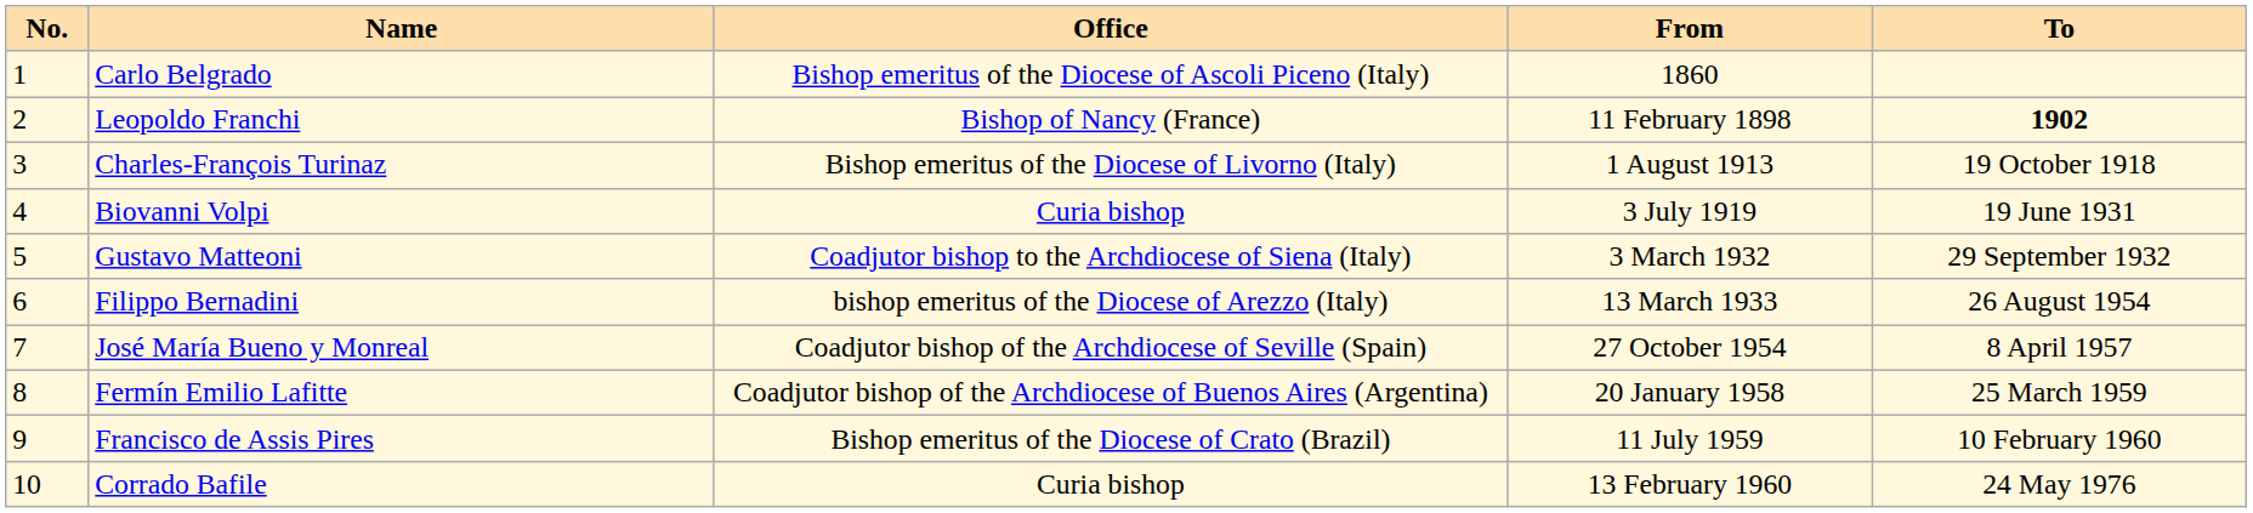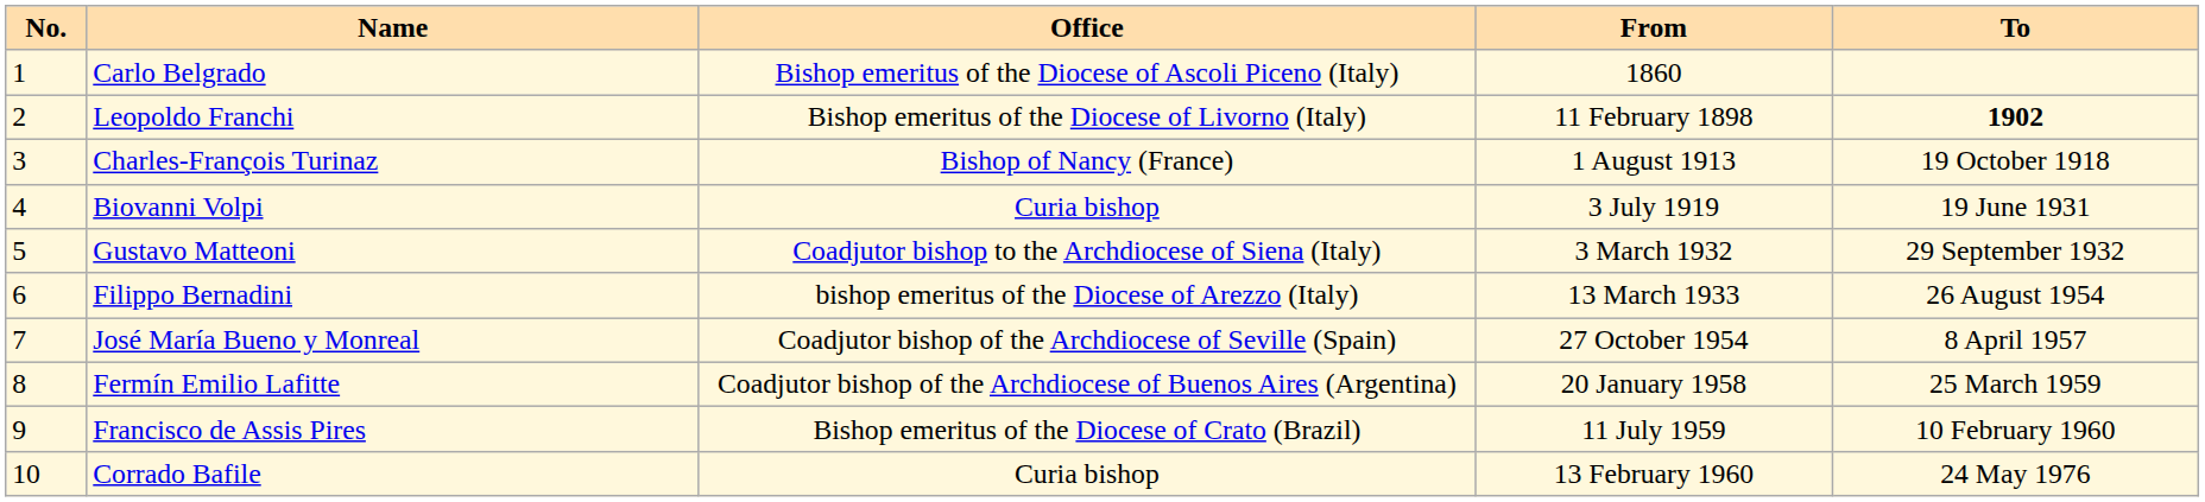Leopoldo Franchi | Office: Bishop of Nancy (France) -> Bishop emeritus of the Diocese of Livorno (Italy)
Charles-François Turinaz | Office: Bishop emeritus of the Diocese of Livorno (Italy) -> Bishop of Nancy (France)
